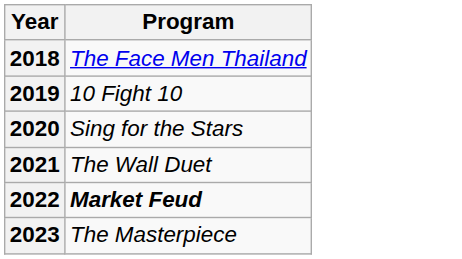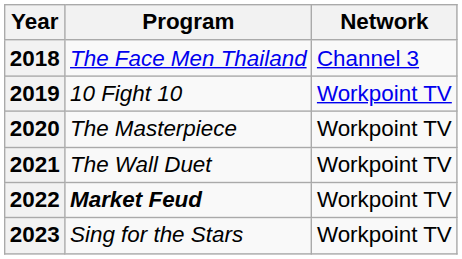+ column: Network | Channel 3 | Workpoint TV | Workpoint TV | Workpoint TV | Workpoint TV | Workpoint TV
2020 | Program: Sing for the Stars -> The Masterpiece
2023 | Program: The Masterpiece -> Sing for the Stars
